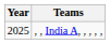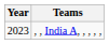, , India A, , , , , | Year: 2025 -> 2023
